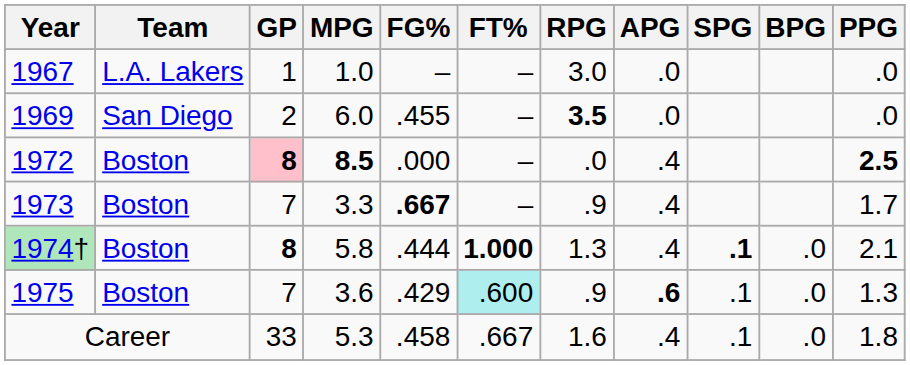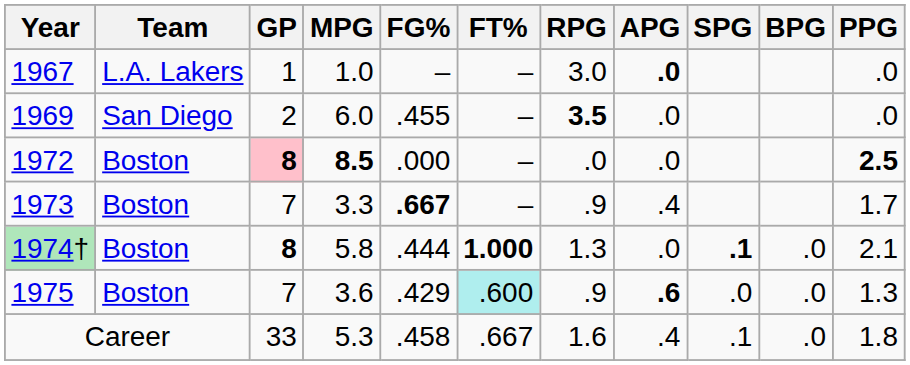1967 | APG: normal -> bold
1972 | APG: .4 -> .0
1974† | APG: .4 -> .0
1975 | SPG: .1 -> .0
